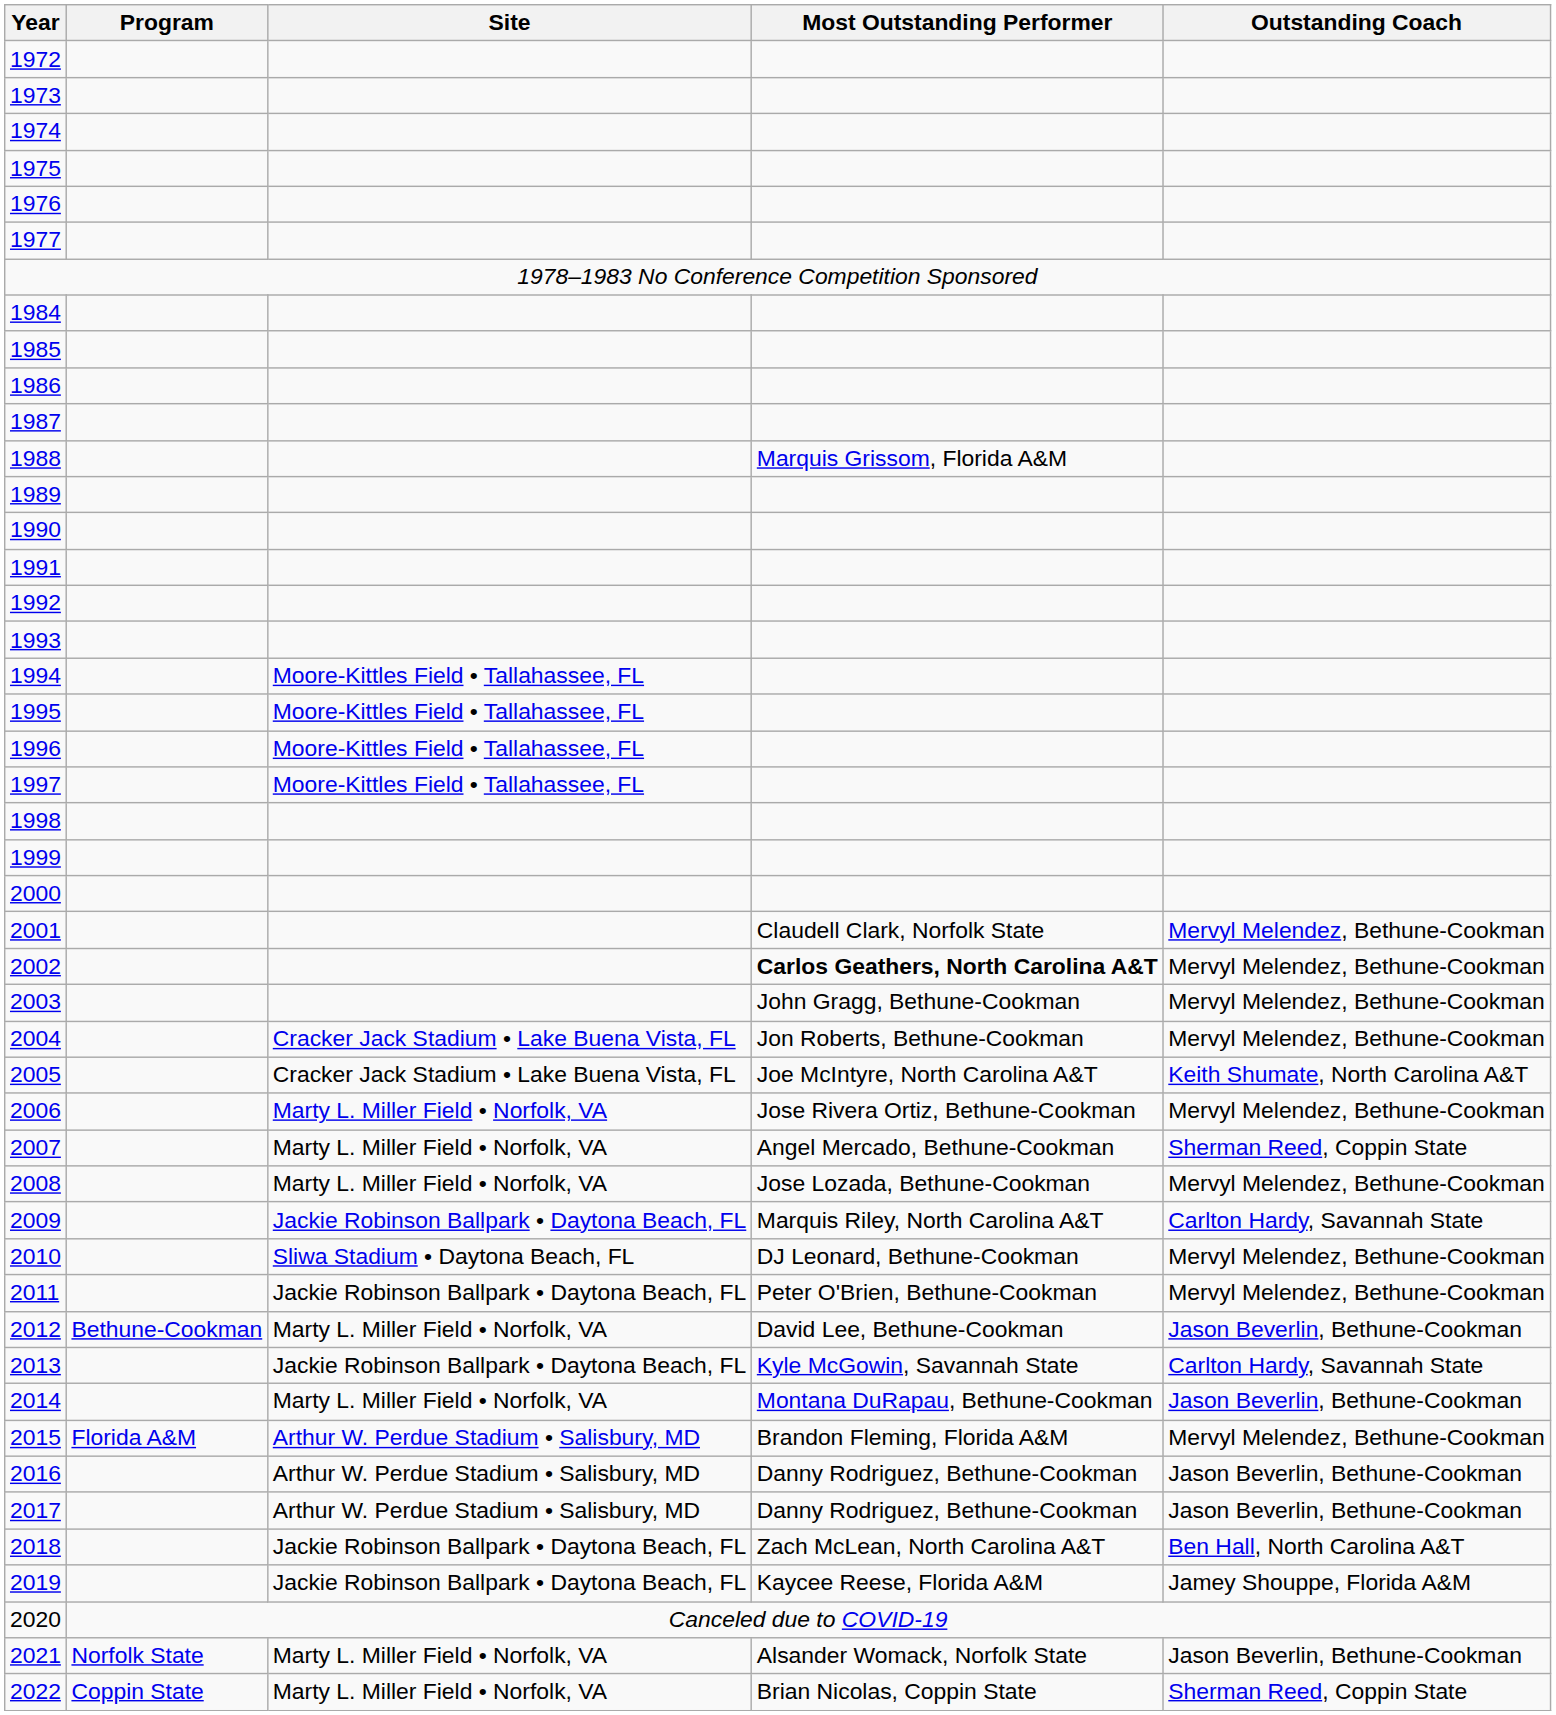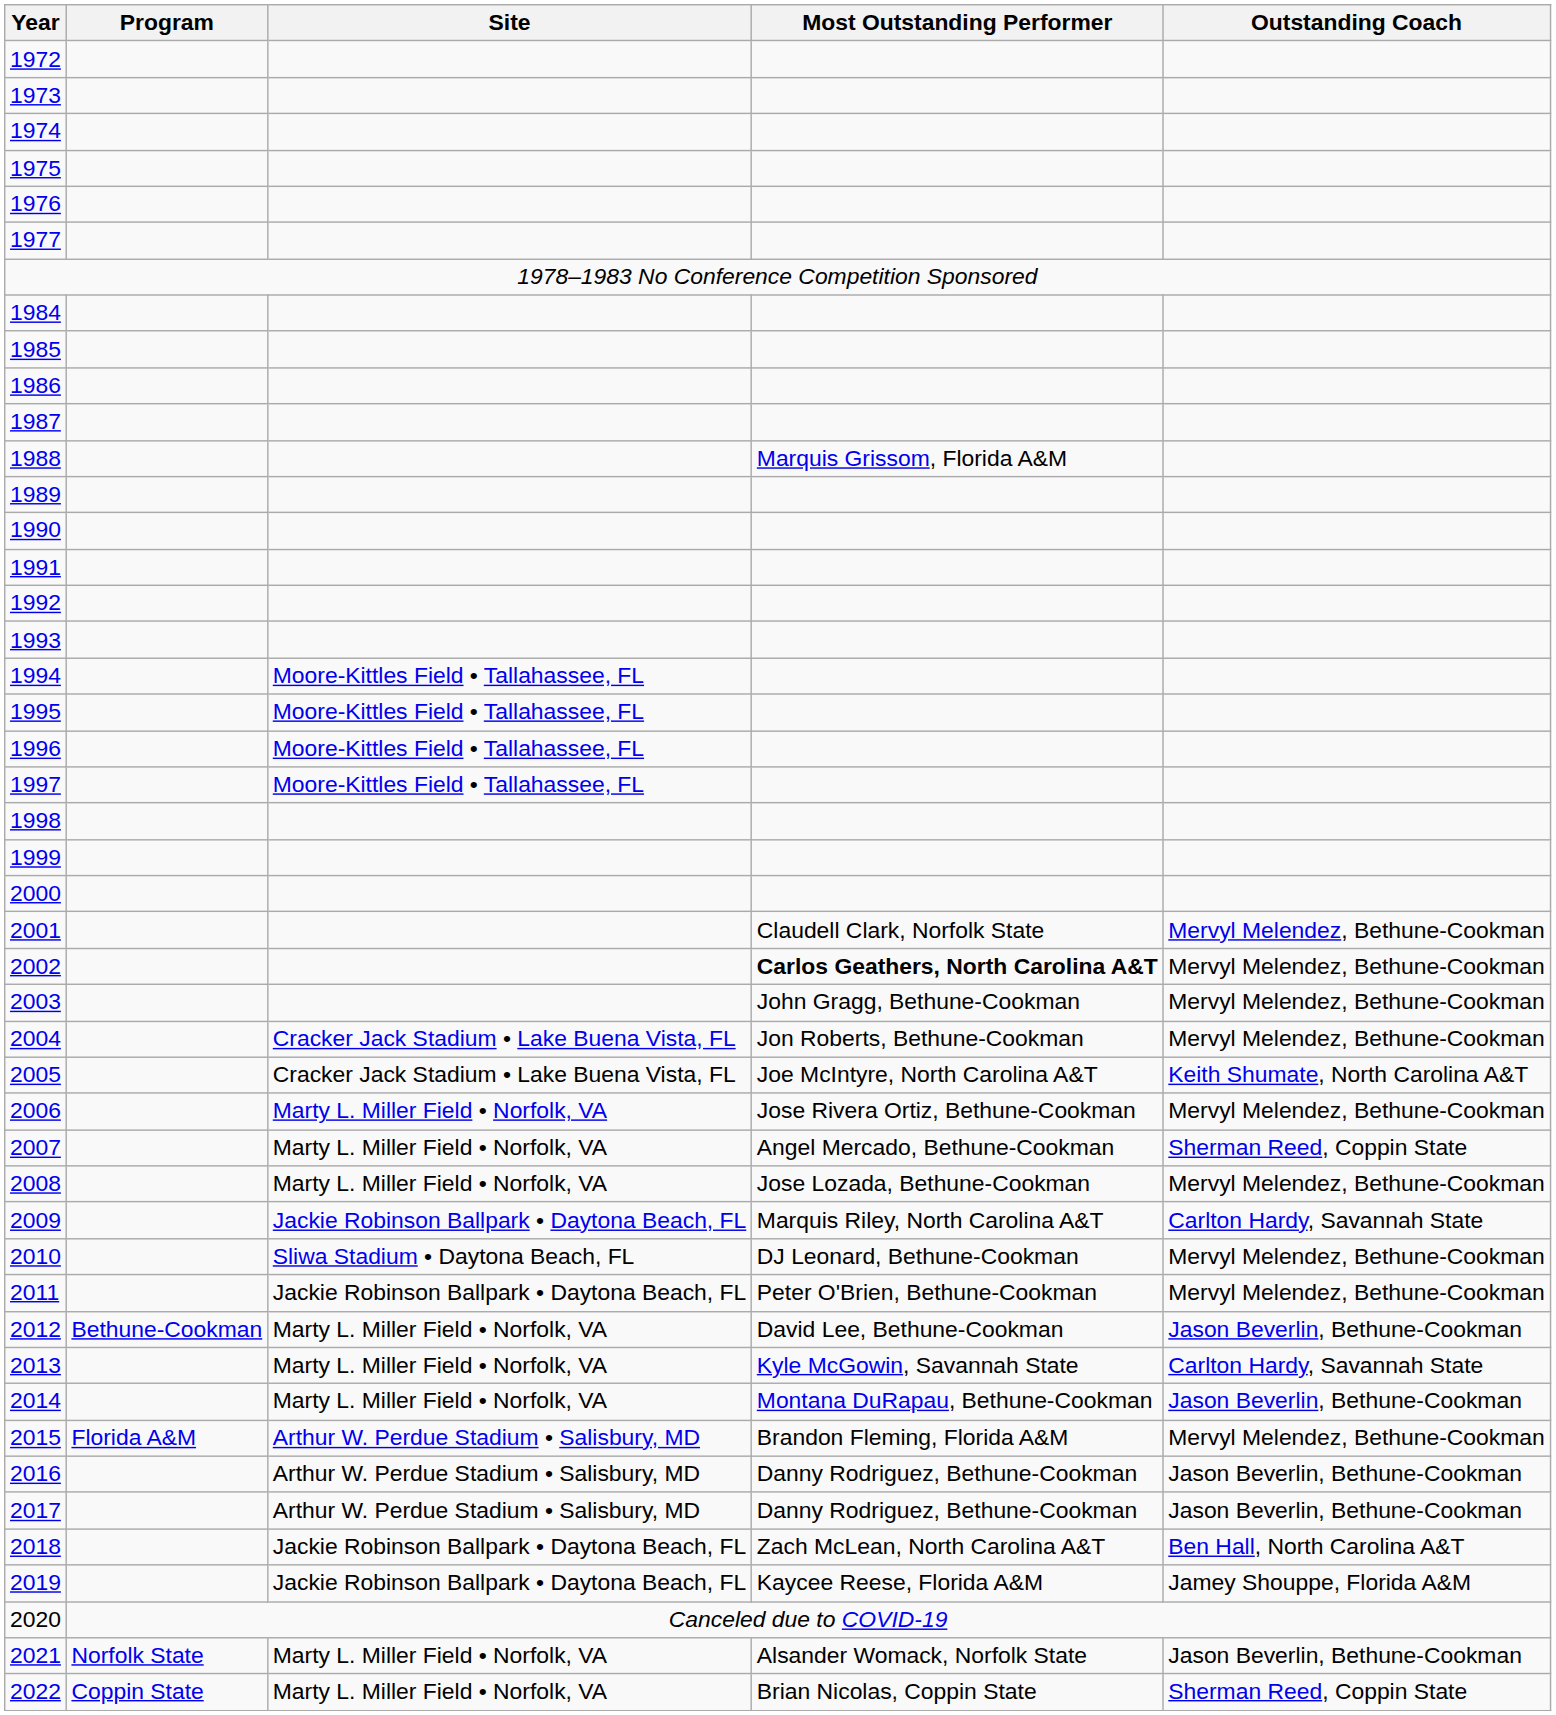2013 | Site: Jackie Robinson Ballpark • Daytona Beach, FL -> Marty L. Miller Field • Norfolk, VA
